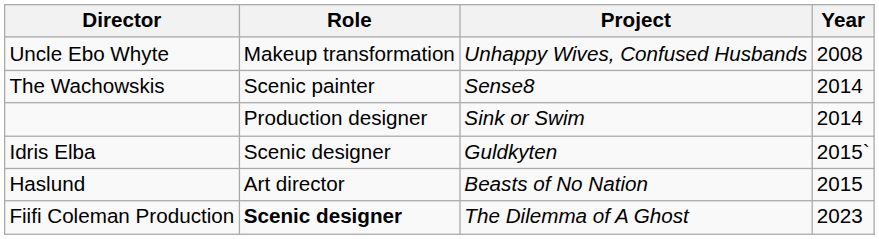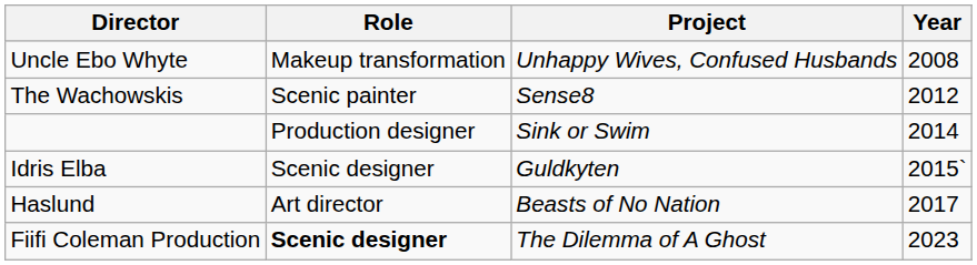The Wachowskis | Year: 2014 -> 2012
Haslund | Year: 2015 -> 2017
